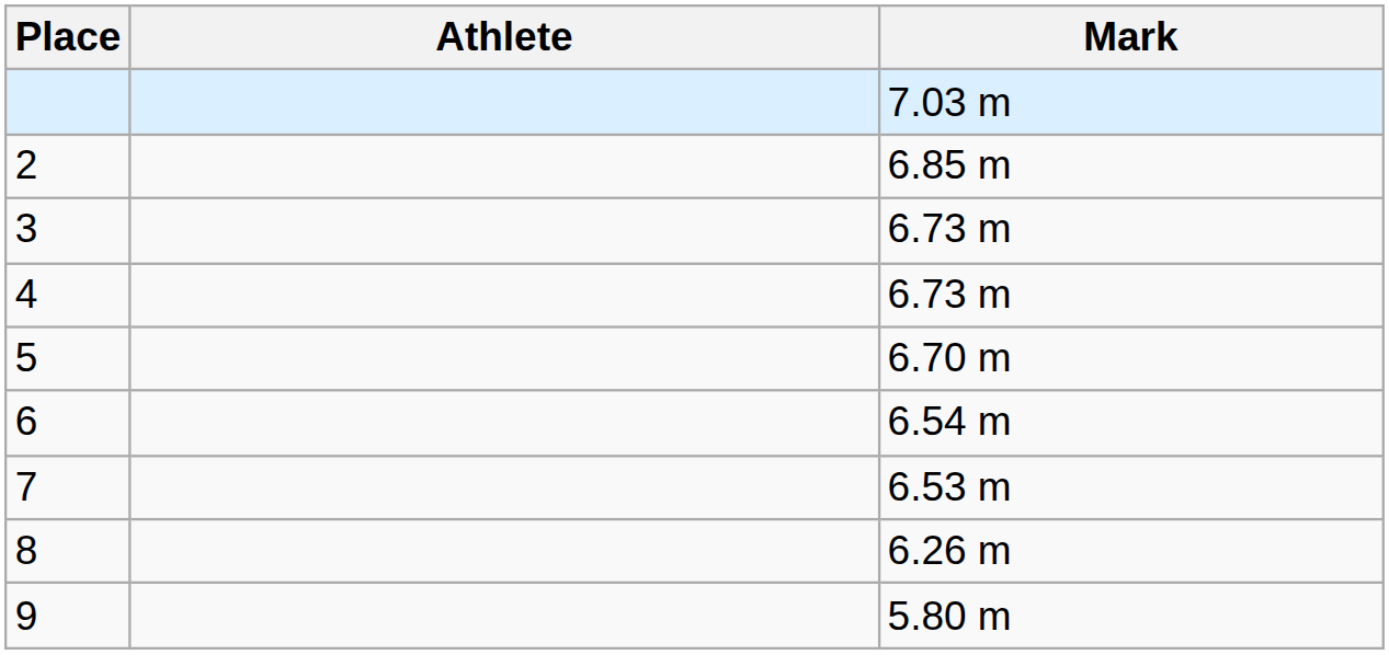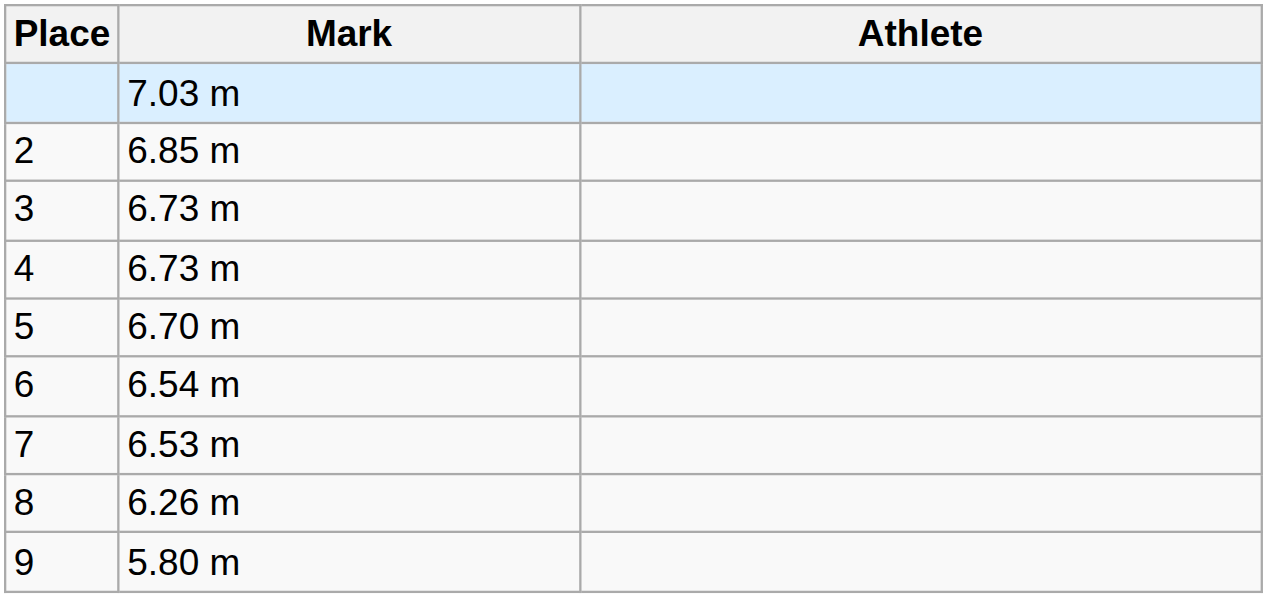columns swapped: Athlete <-> Mark
